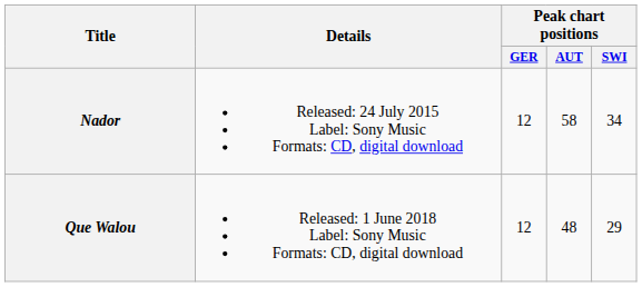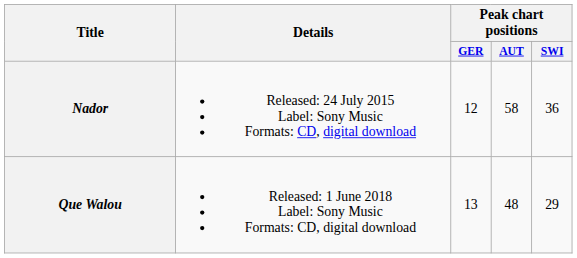Nador | Peak chart positions / SWI: 34 -> 36
Que Walou | Peak chart positions / GER: 12 -> 13
